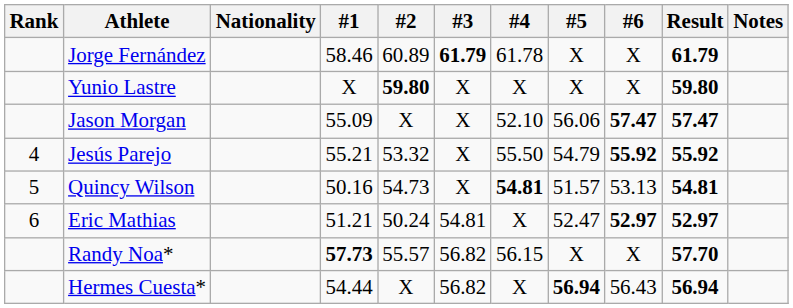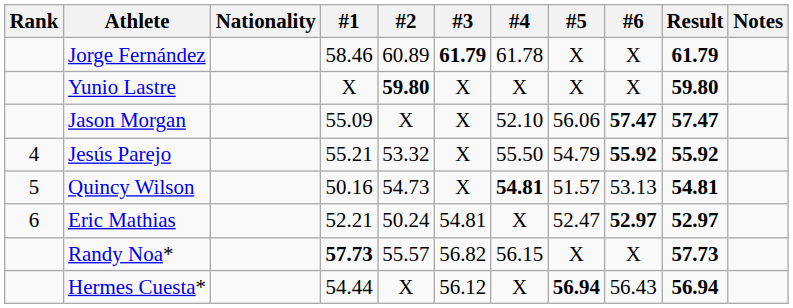Eric Mathias | #1: 51.21 -> 52.21
Randy Noa* | Result: 57.70 -> 57.73
Hermes Cuesta* | #3: 56.82 -> 56.12
